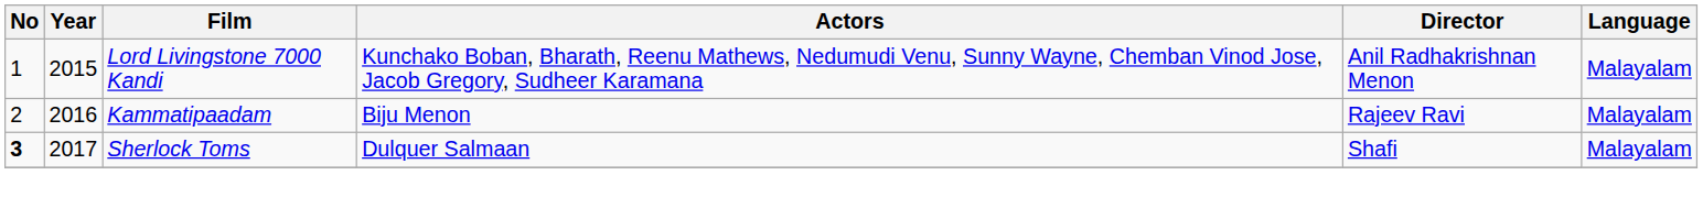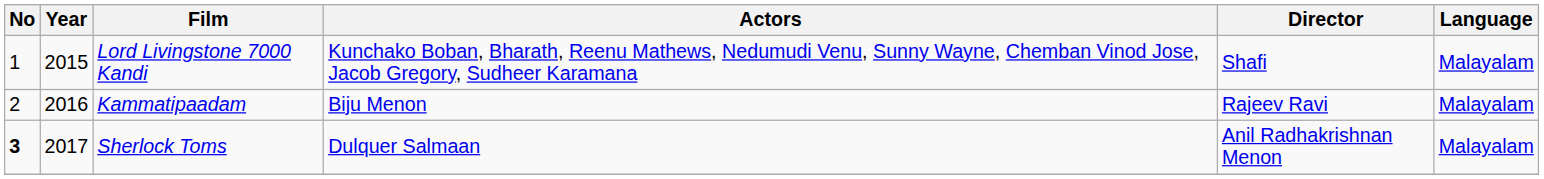Lord Livingstone 7000 Kandi | Director: Anil Radhakrishnan Menon -> Shafi
Sherlock Toms | Director: Shafi -> Anil Radhakrishnan Menon
